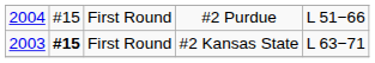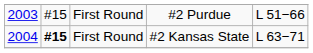#2 Purdue | column 1: 2004 -> 2003
#2 Kansas State | column 1: 2003 -> 2004
